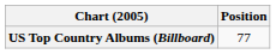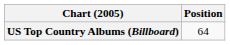US Top Country Albums (Billboard) | Position: 77 -> 64
